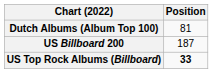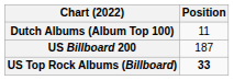Dutch Albums (Album Top 100) | Position: 81 -> 11
